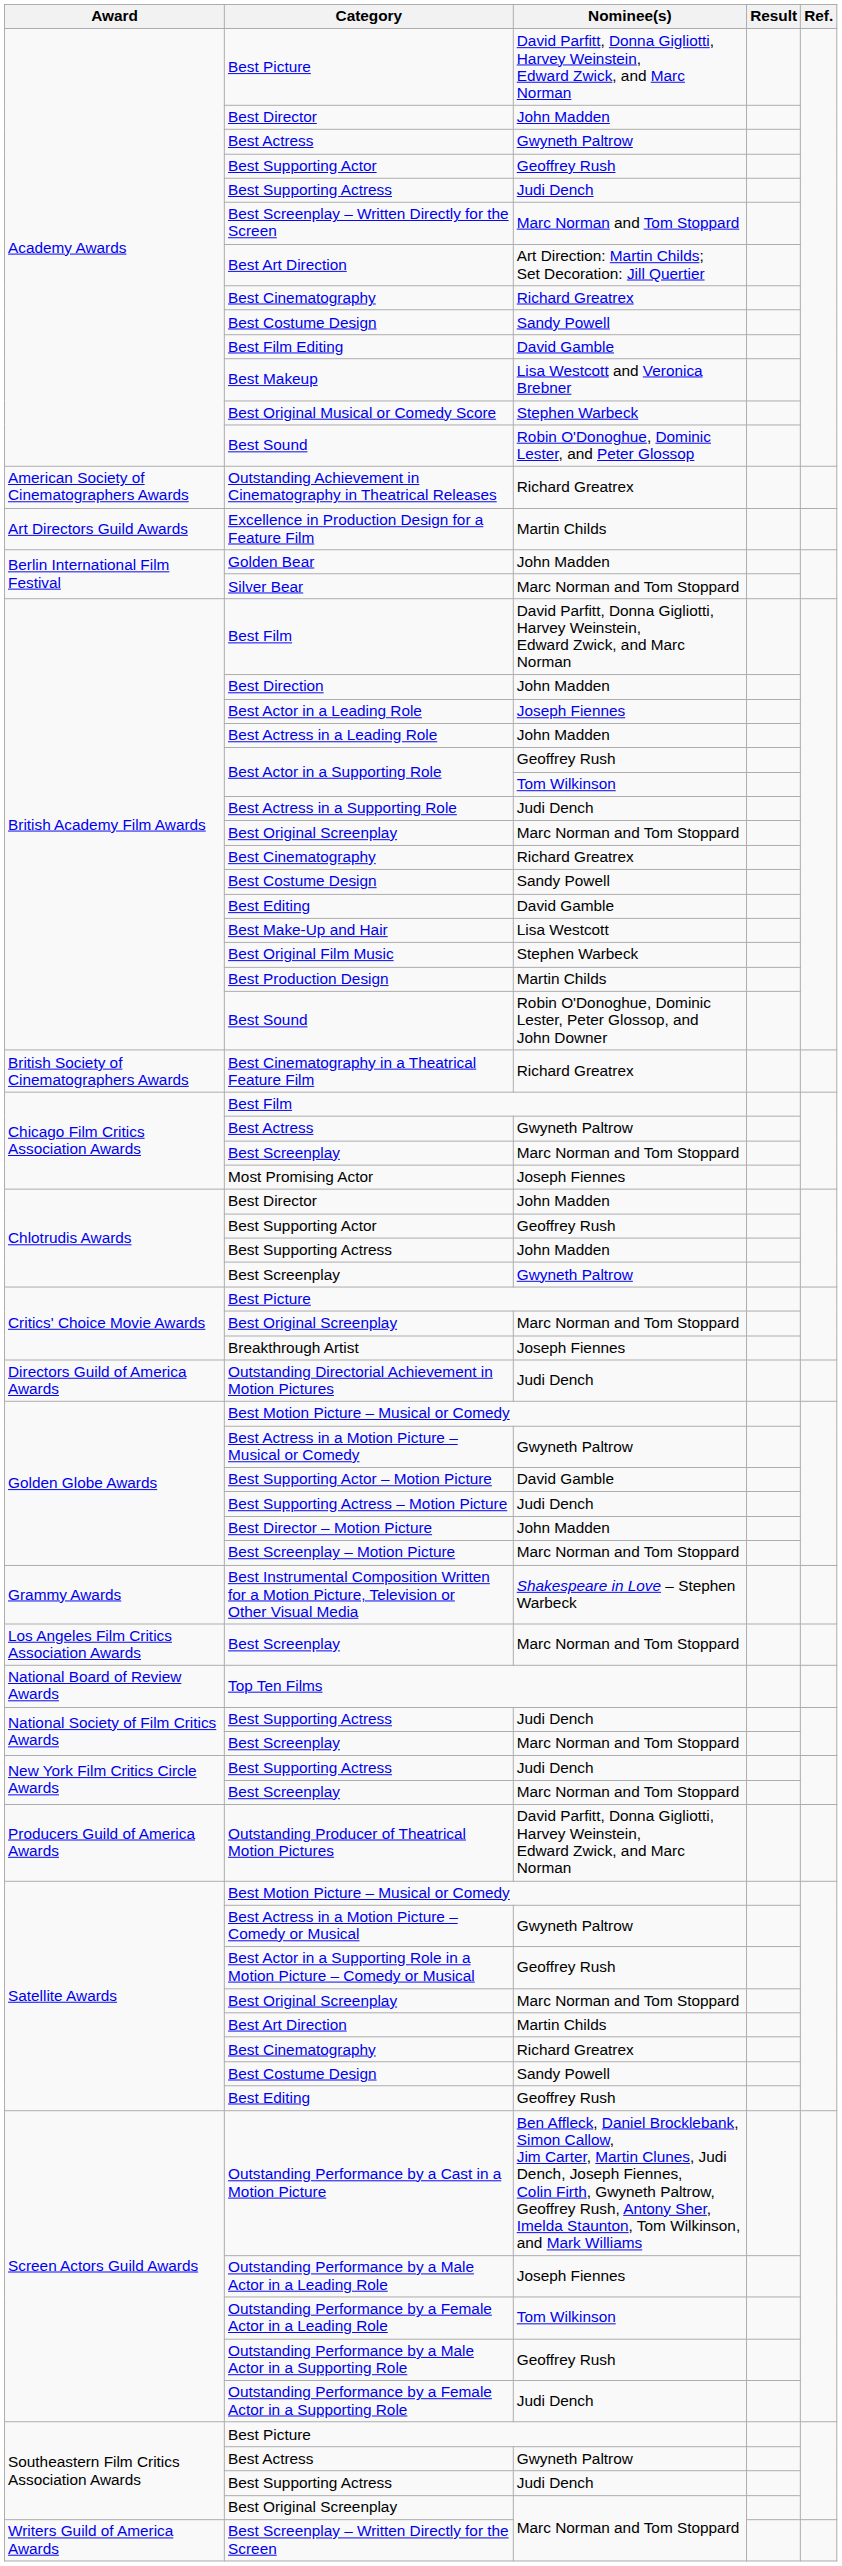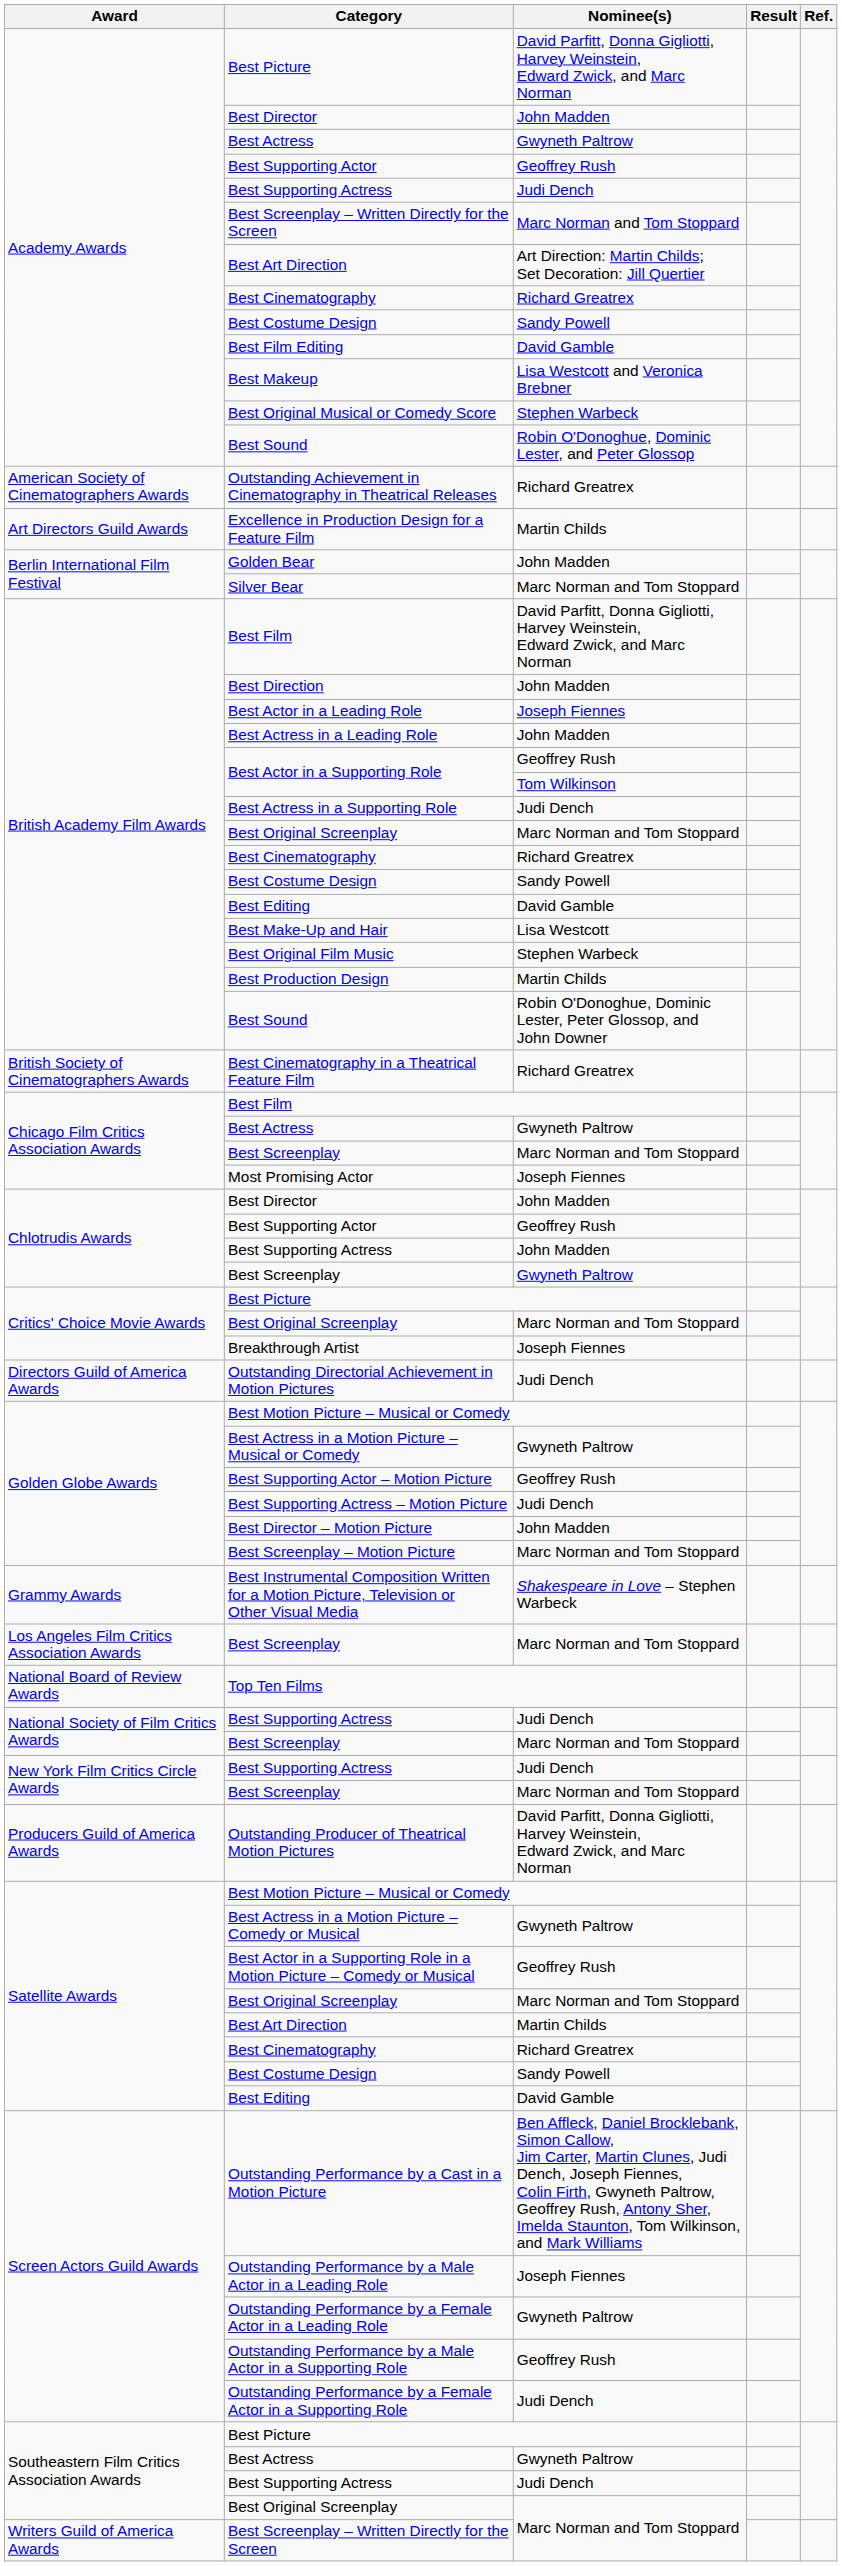Best Supporting Actor – Motion Picture | Nominee(s): David Gamble -> Geoffrey Rush
Satellite Awards / Best Editing | Nominee(s): Geoffrey Rush -> David Gamble
Outstanding Performance by a Female Actor in a Leading Role | Nominee(s): Tom Wilkinson -> Gwyneth Paltrow
